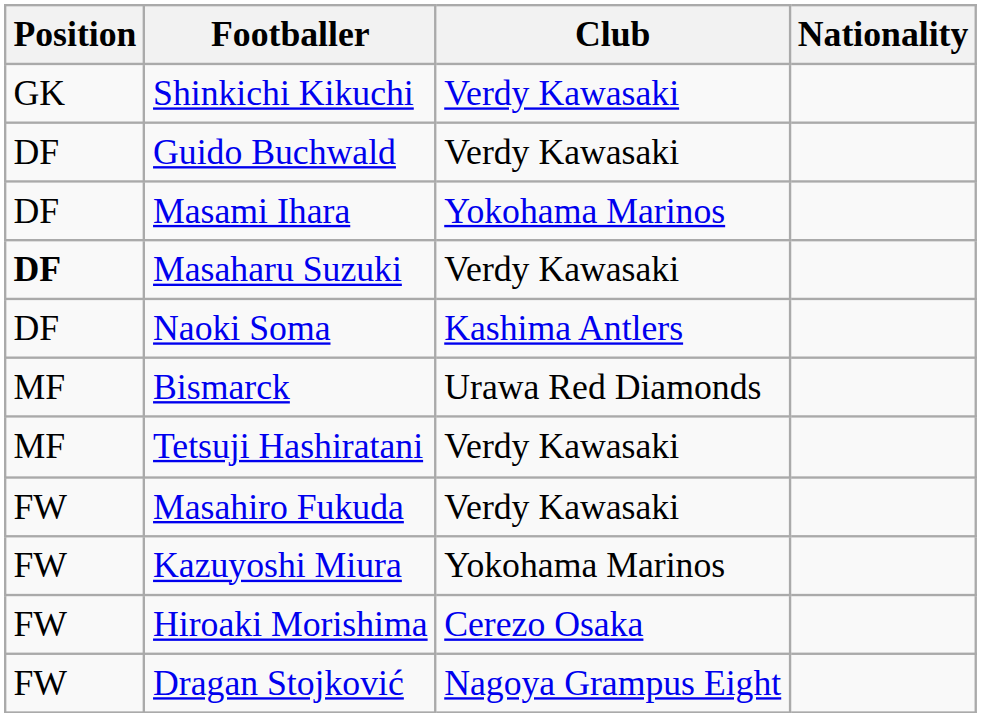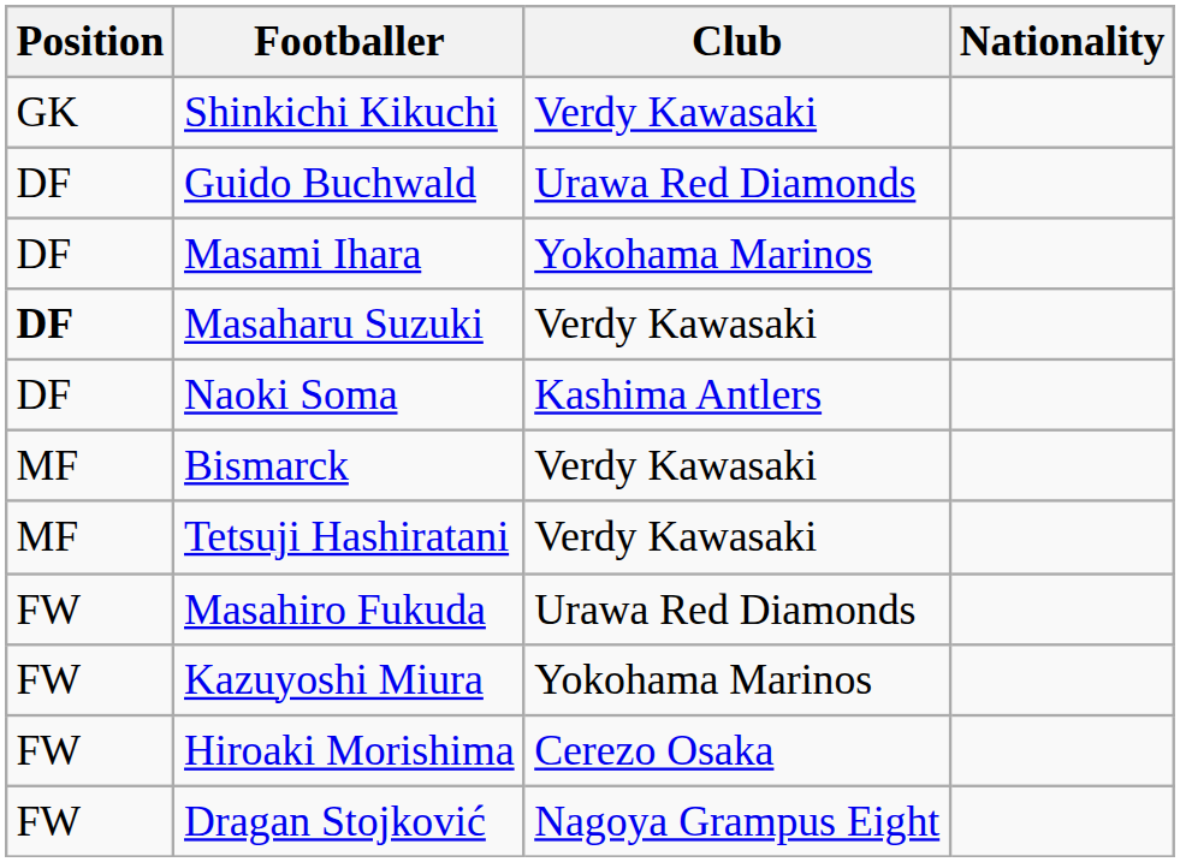Guido Buchwald | Club: Verdy Kawasaki -> Urawa Red Diamonds
Bismarck | Club: Urawa Red Diamonds -> Verdy Kawasaki
Masahiro Fukuda | Club: Verdy Kawasaki -> Urawa Red Diamonds
